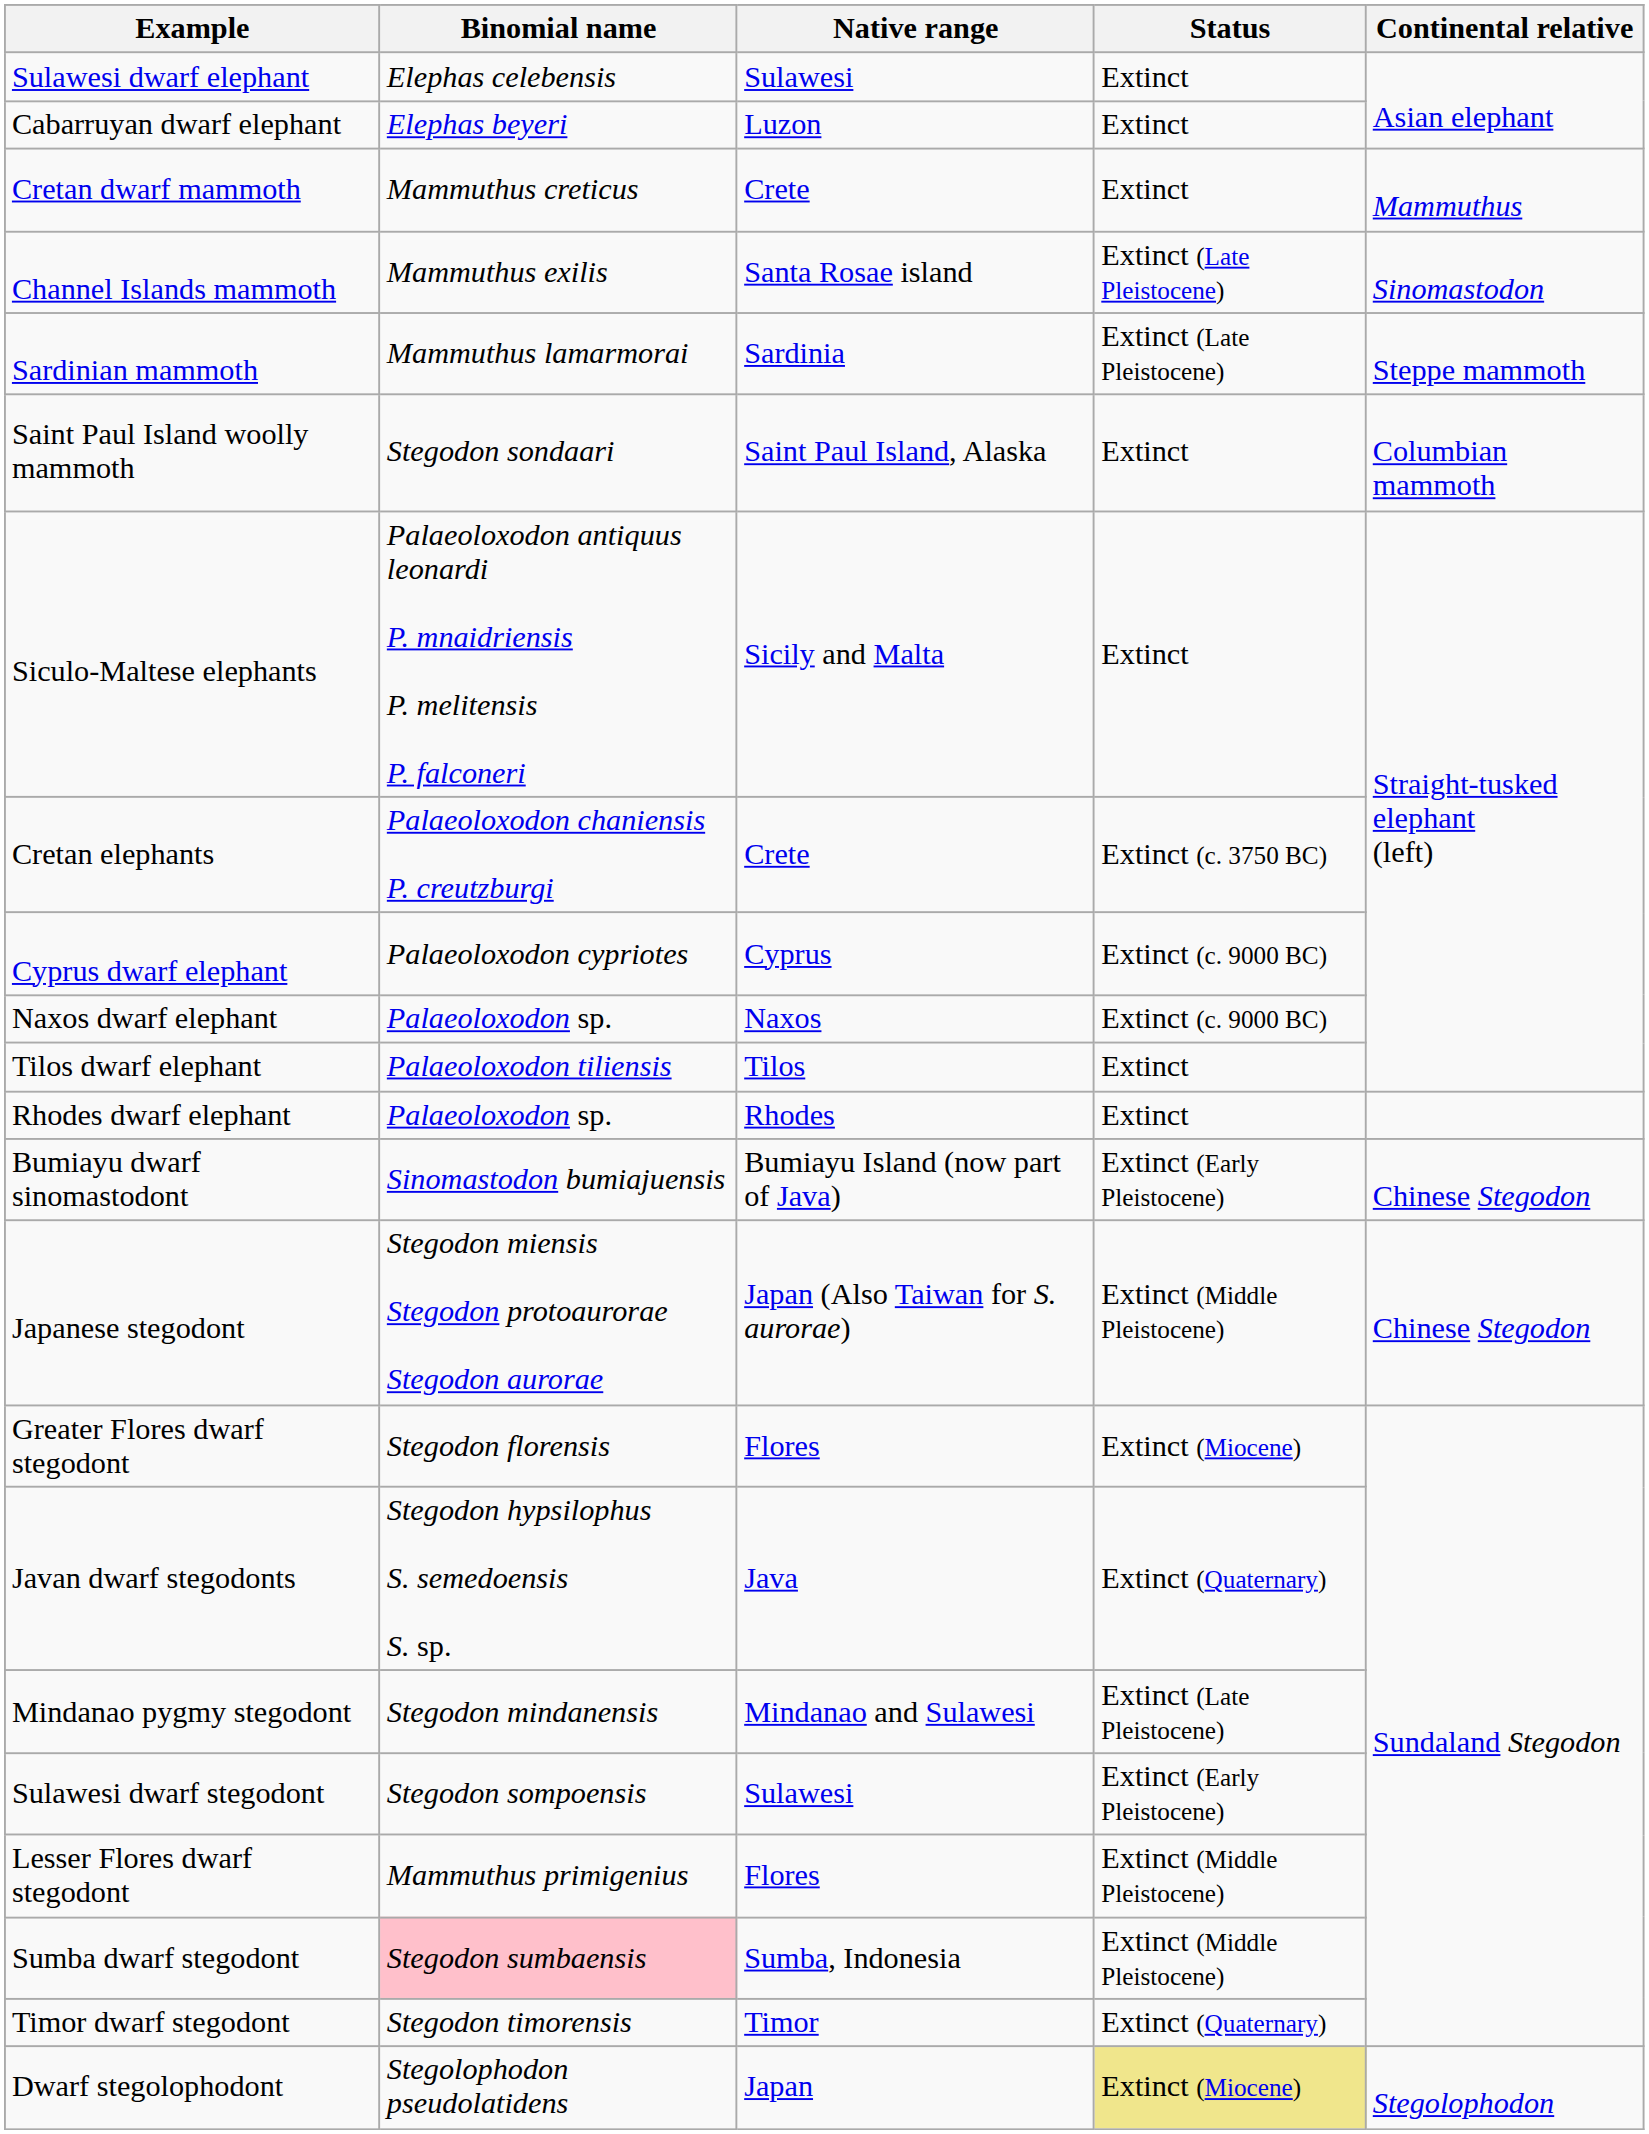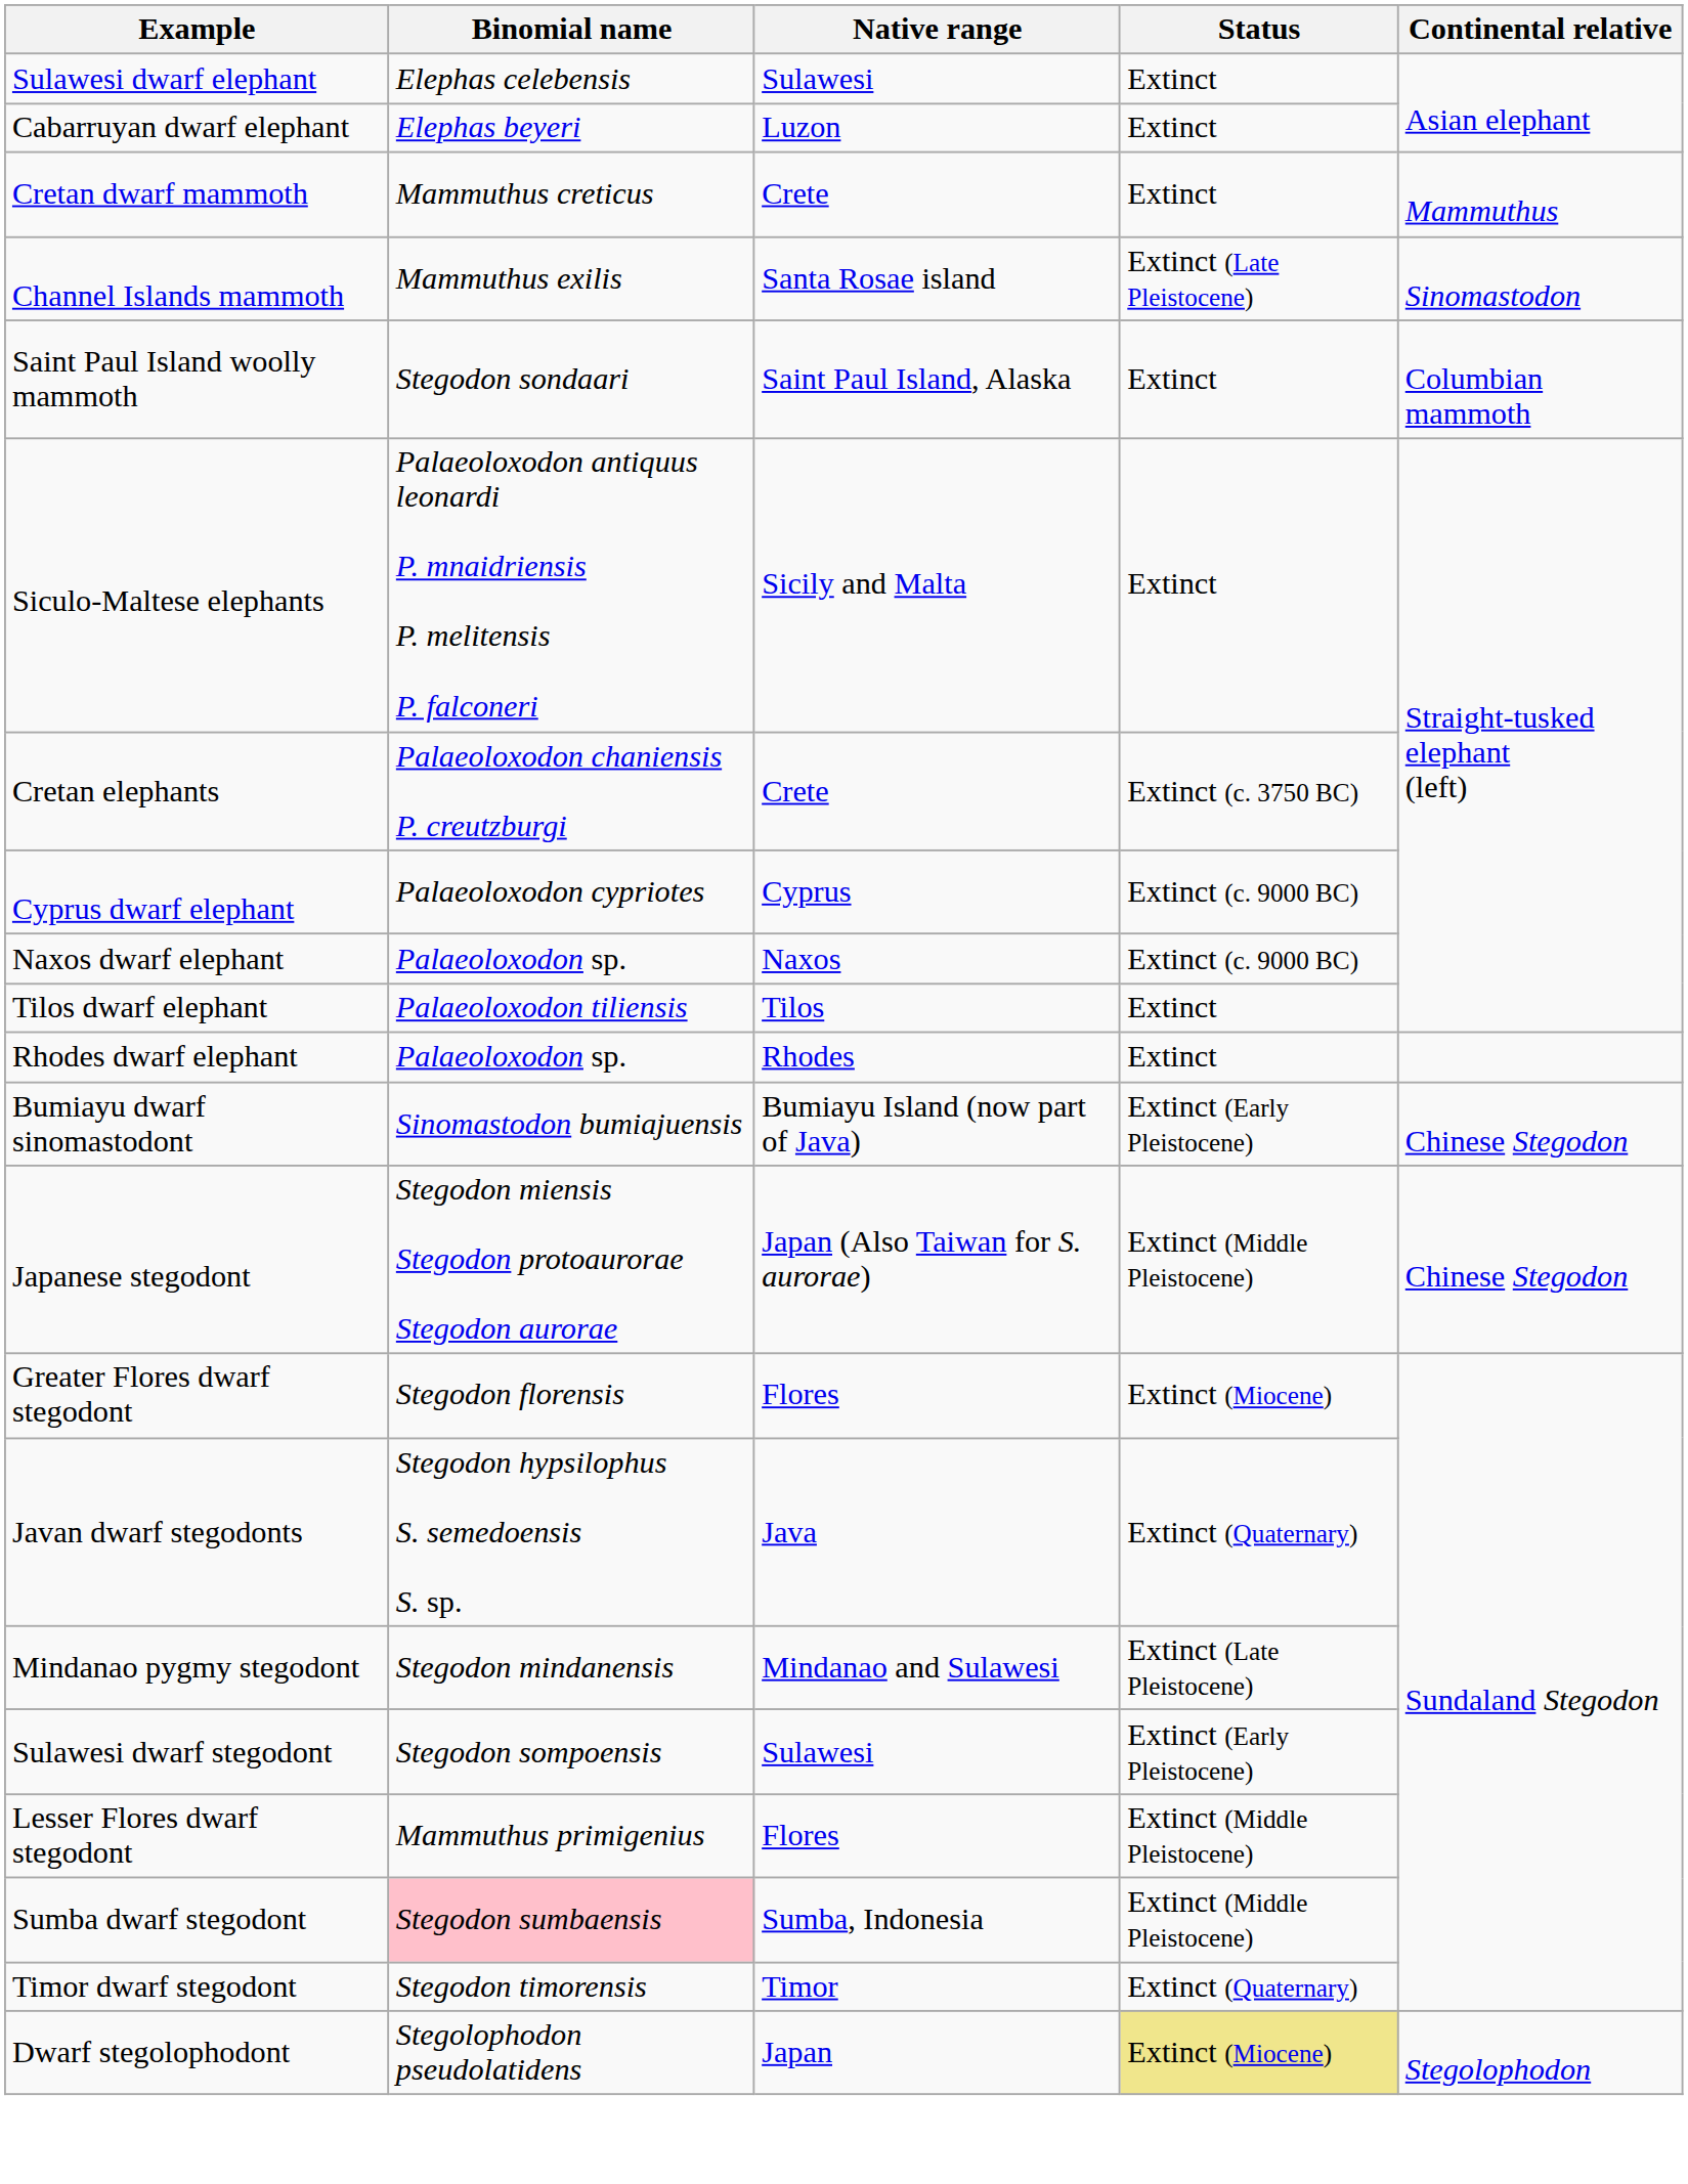- row: Sardinian mammoth | Mammuthus lamarmorai | Sardinia | Extinct (Late Pleistocene) | Steppe mammoth
